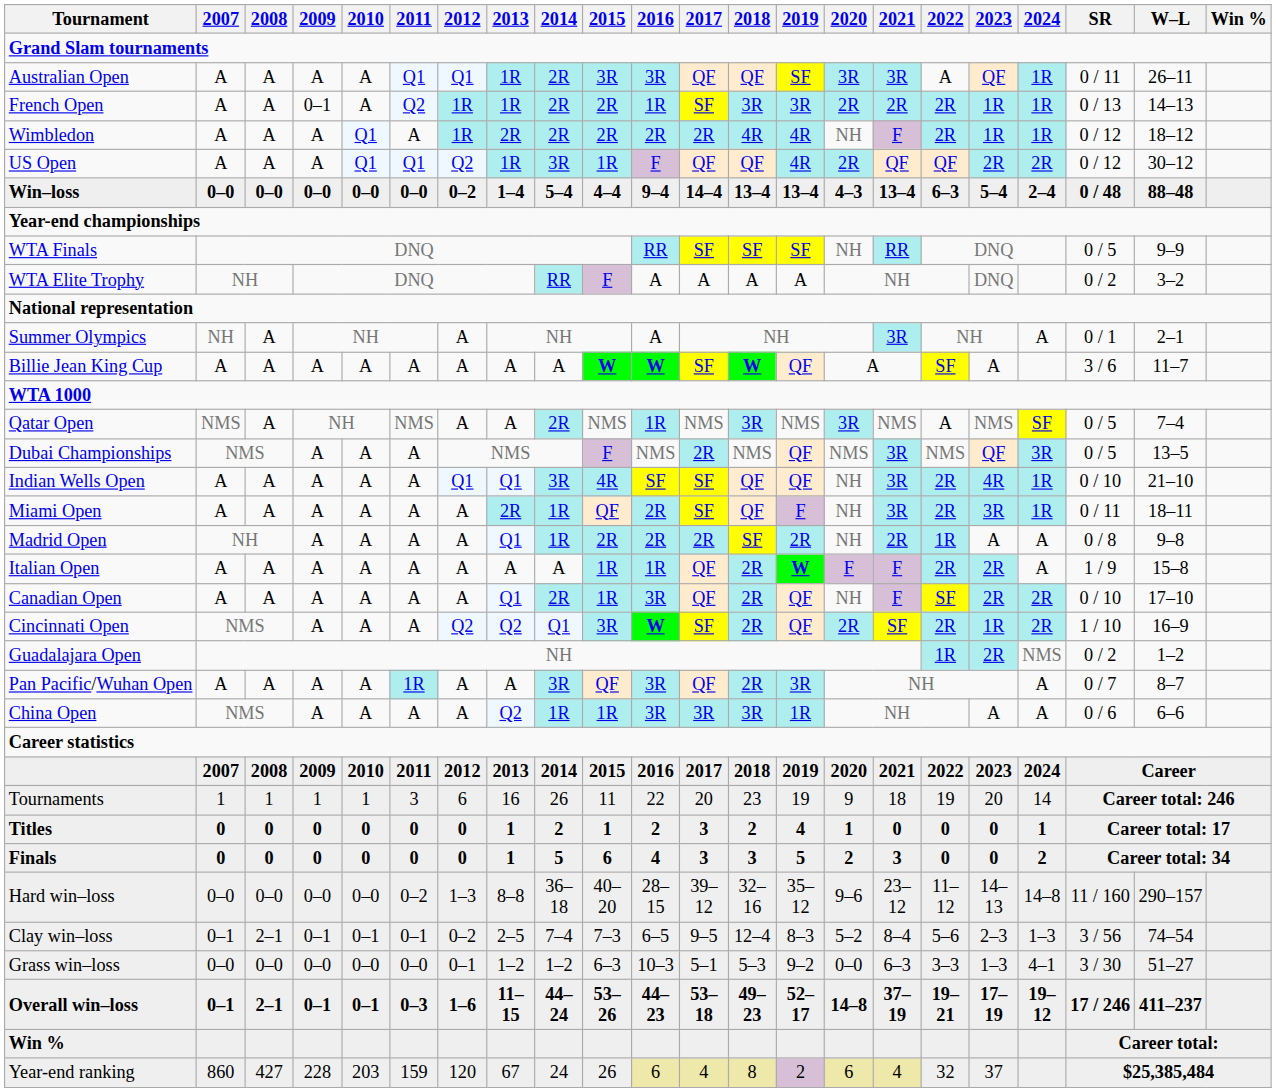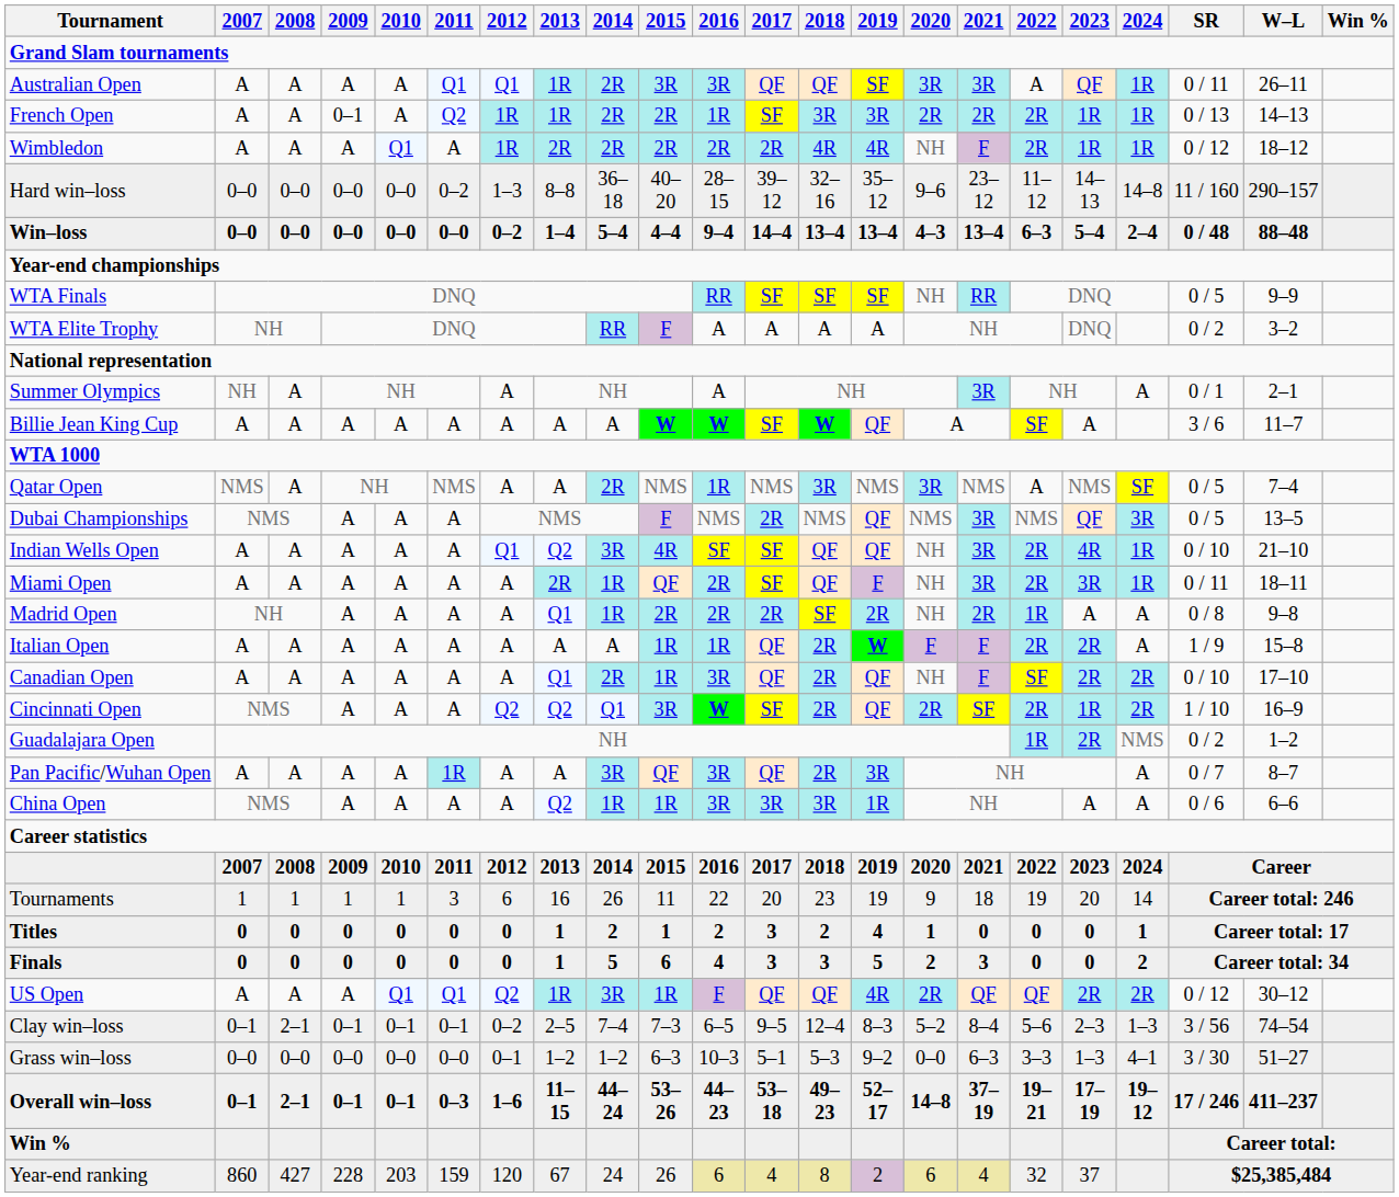rows swapped: US Open <-> Hard win–loss
Indian Wells Open | 2013: Q1 -> Q2
